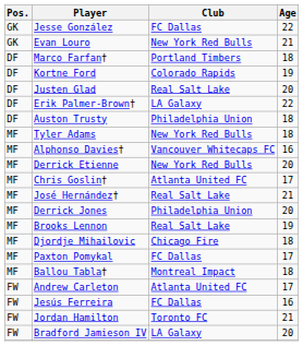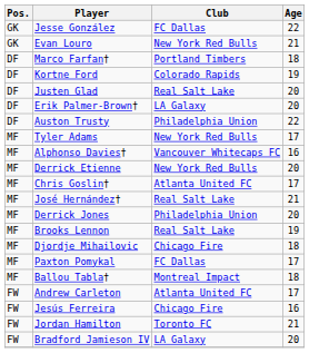Erik Palmer-Brown† | Age: 22 -> 20
Auston Trusty | Age: 18 -> 22
Tyler Adams | Age: 18 -> 17
Jesús Ferreira | Club: FC Dallas -> Chicago Fire
